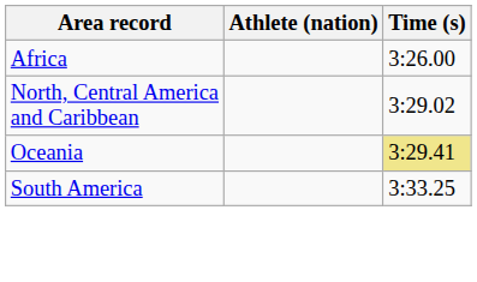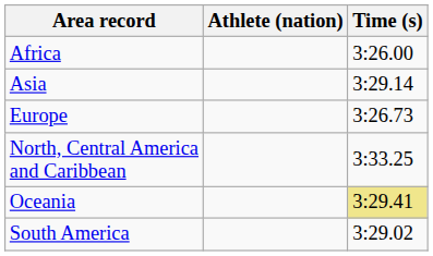+ row: Asia | 3:29.14
+ row: Europe | 3:26.73
North, Central America and Caribbean | Time (s): 3:29.02 -> 3:33.25
South America | Time (s): 3:33.25 -> 3:29.02
